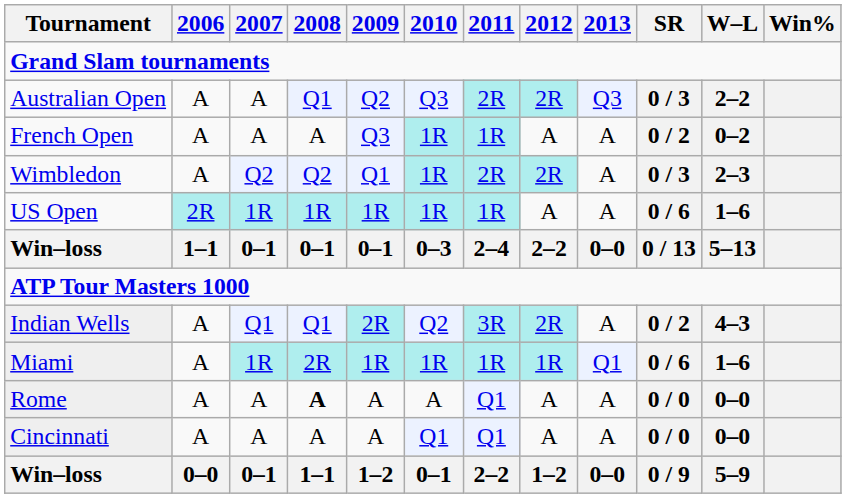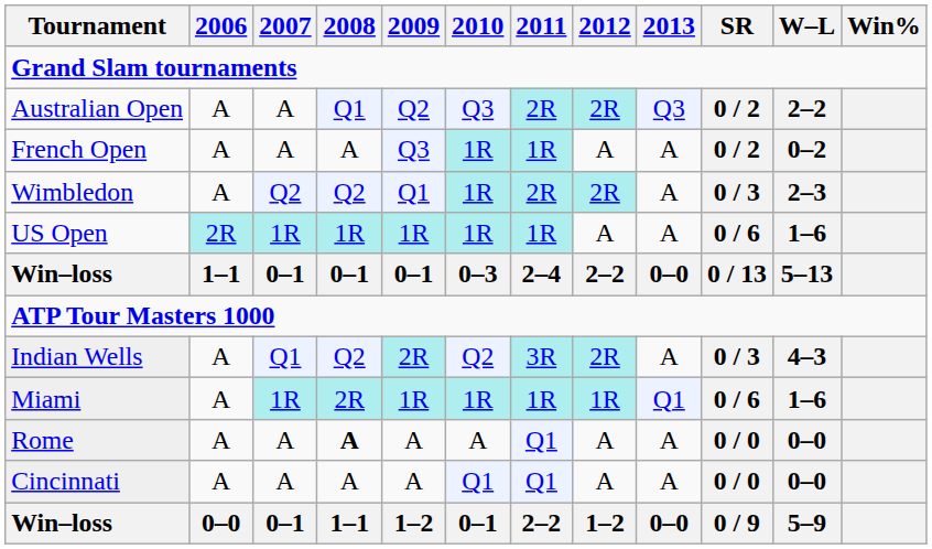Australian Open | SR: 0 / 3 -> 0 / 2
Indian Wells | 2008: Q1 -> Q2
Indian Wells | SR: 0 / 2 -> 0 / 3
